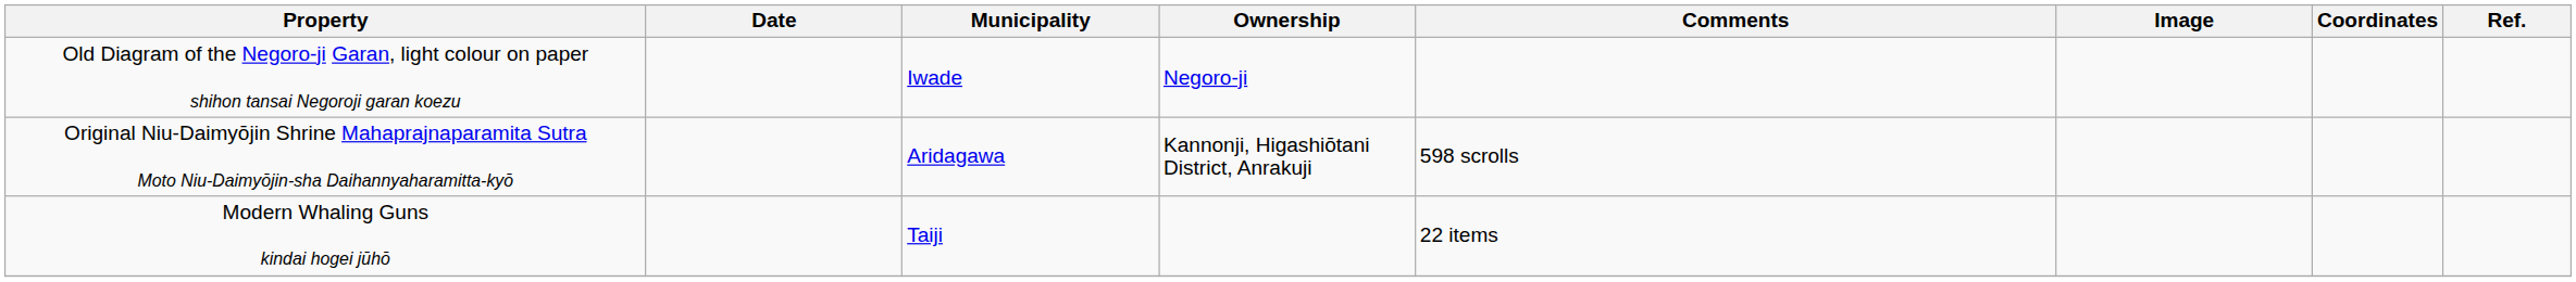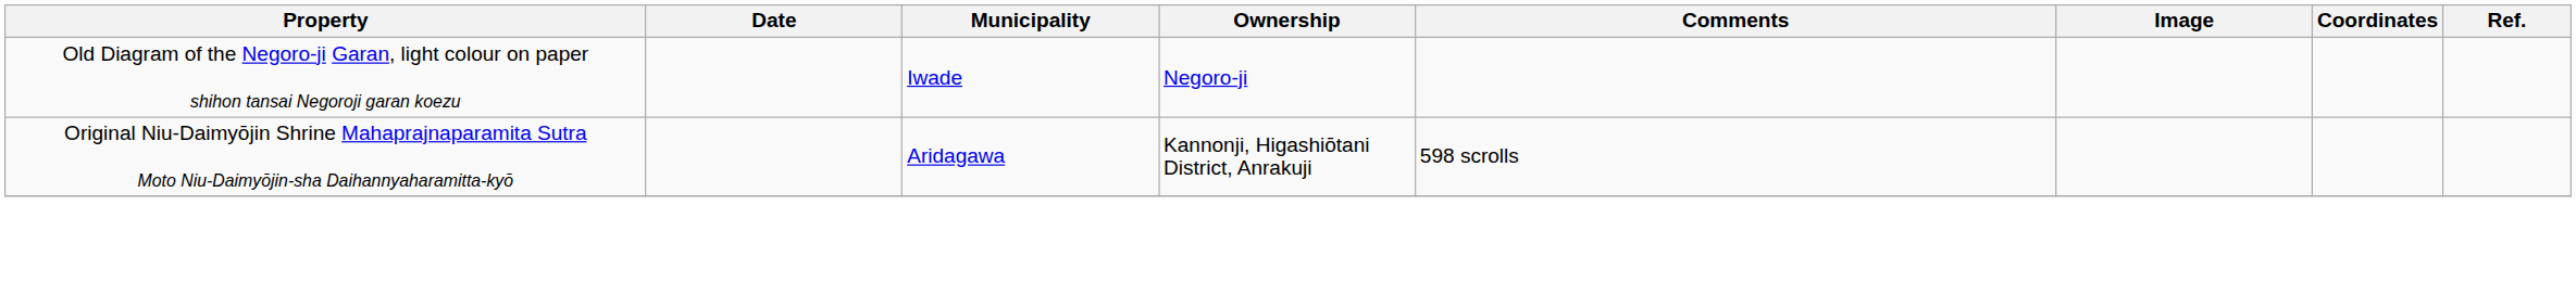- row: Modern Whaling Guns kindai hogei jūhō | Taiji | 22 items
